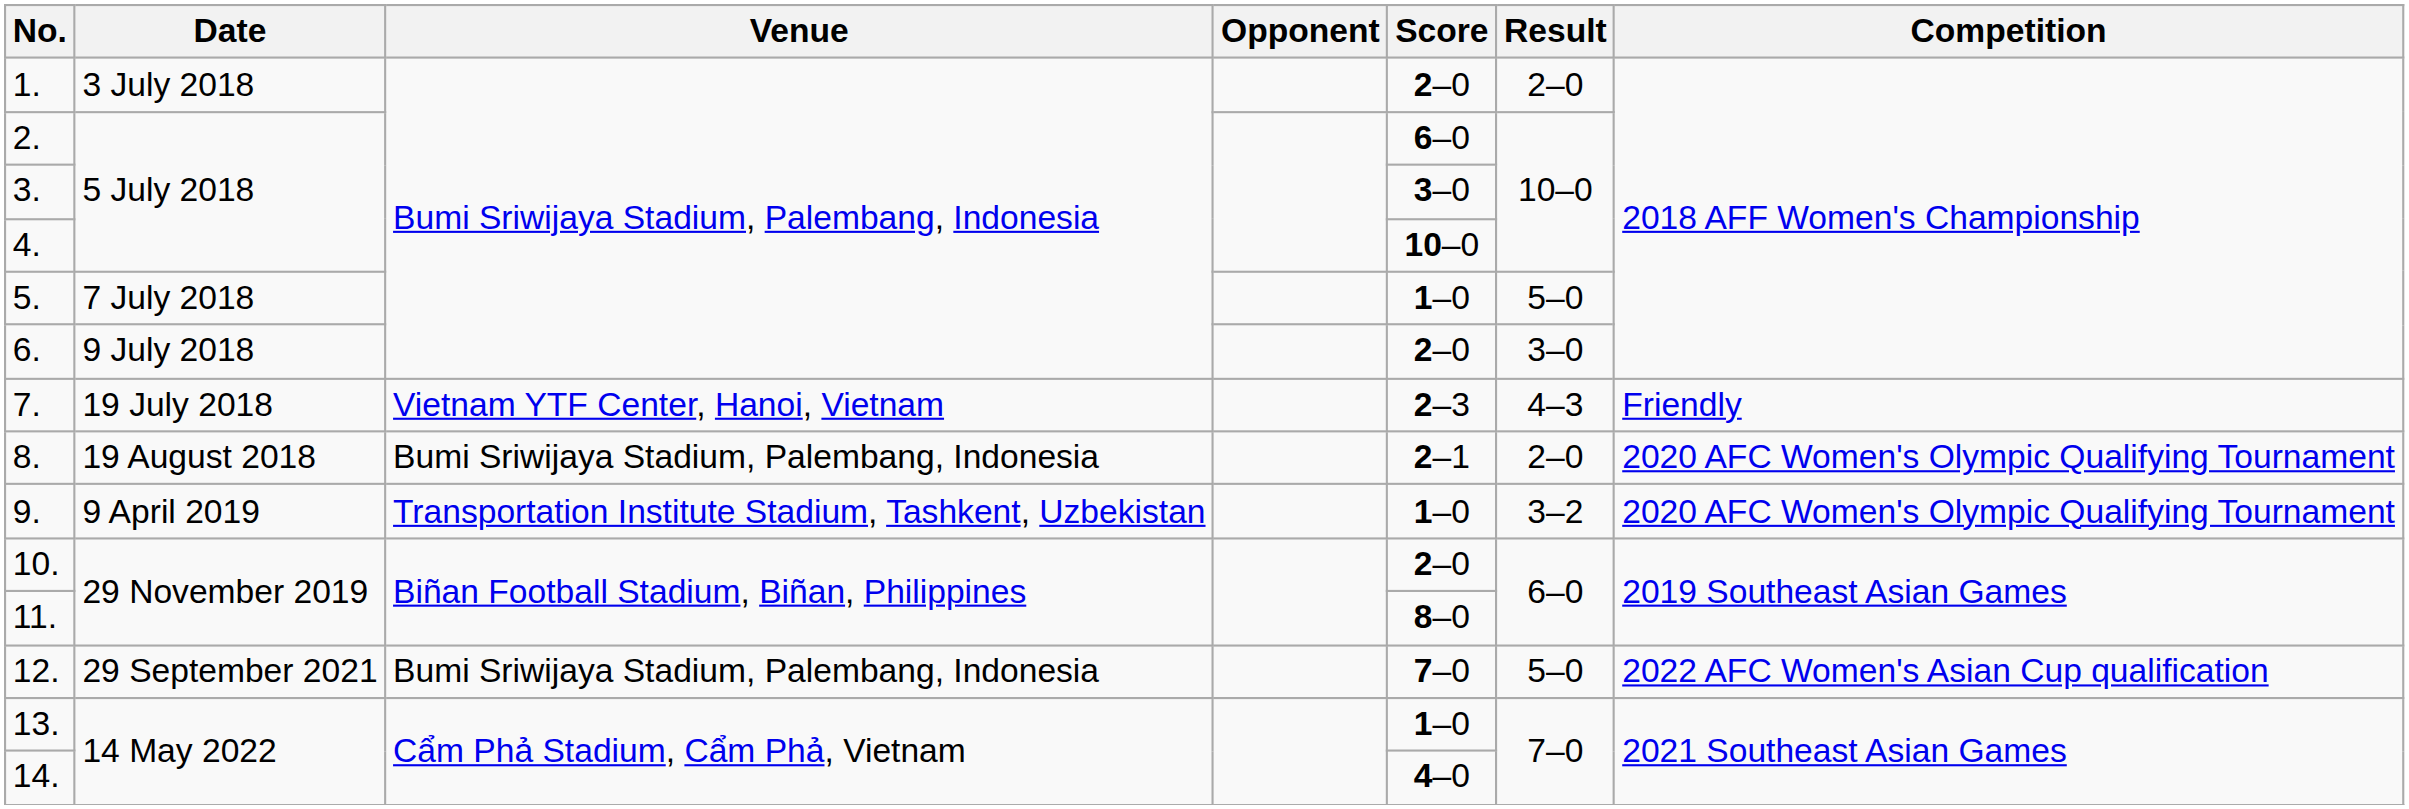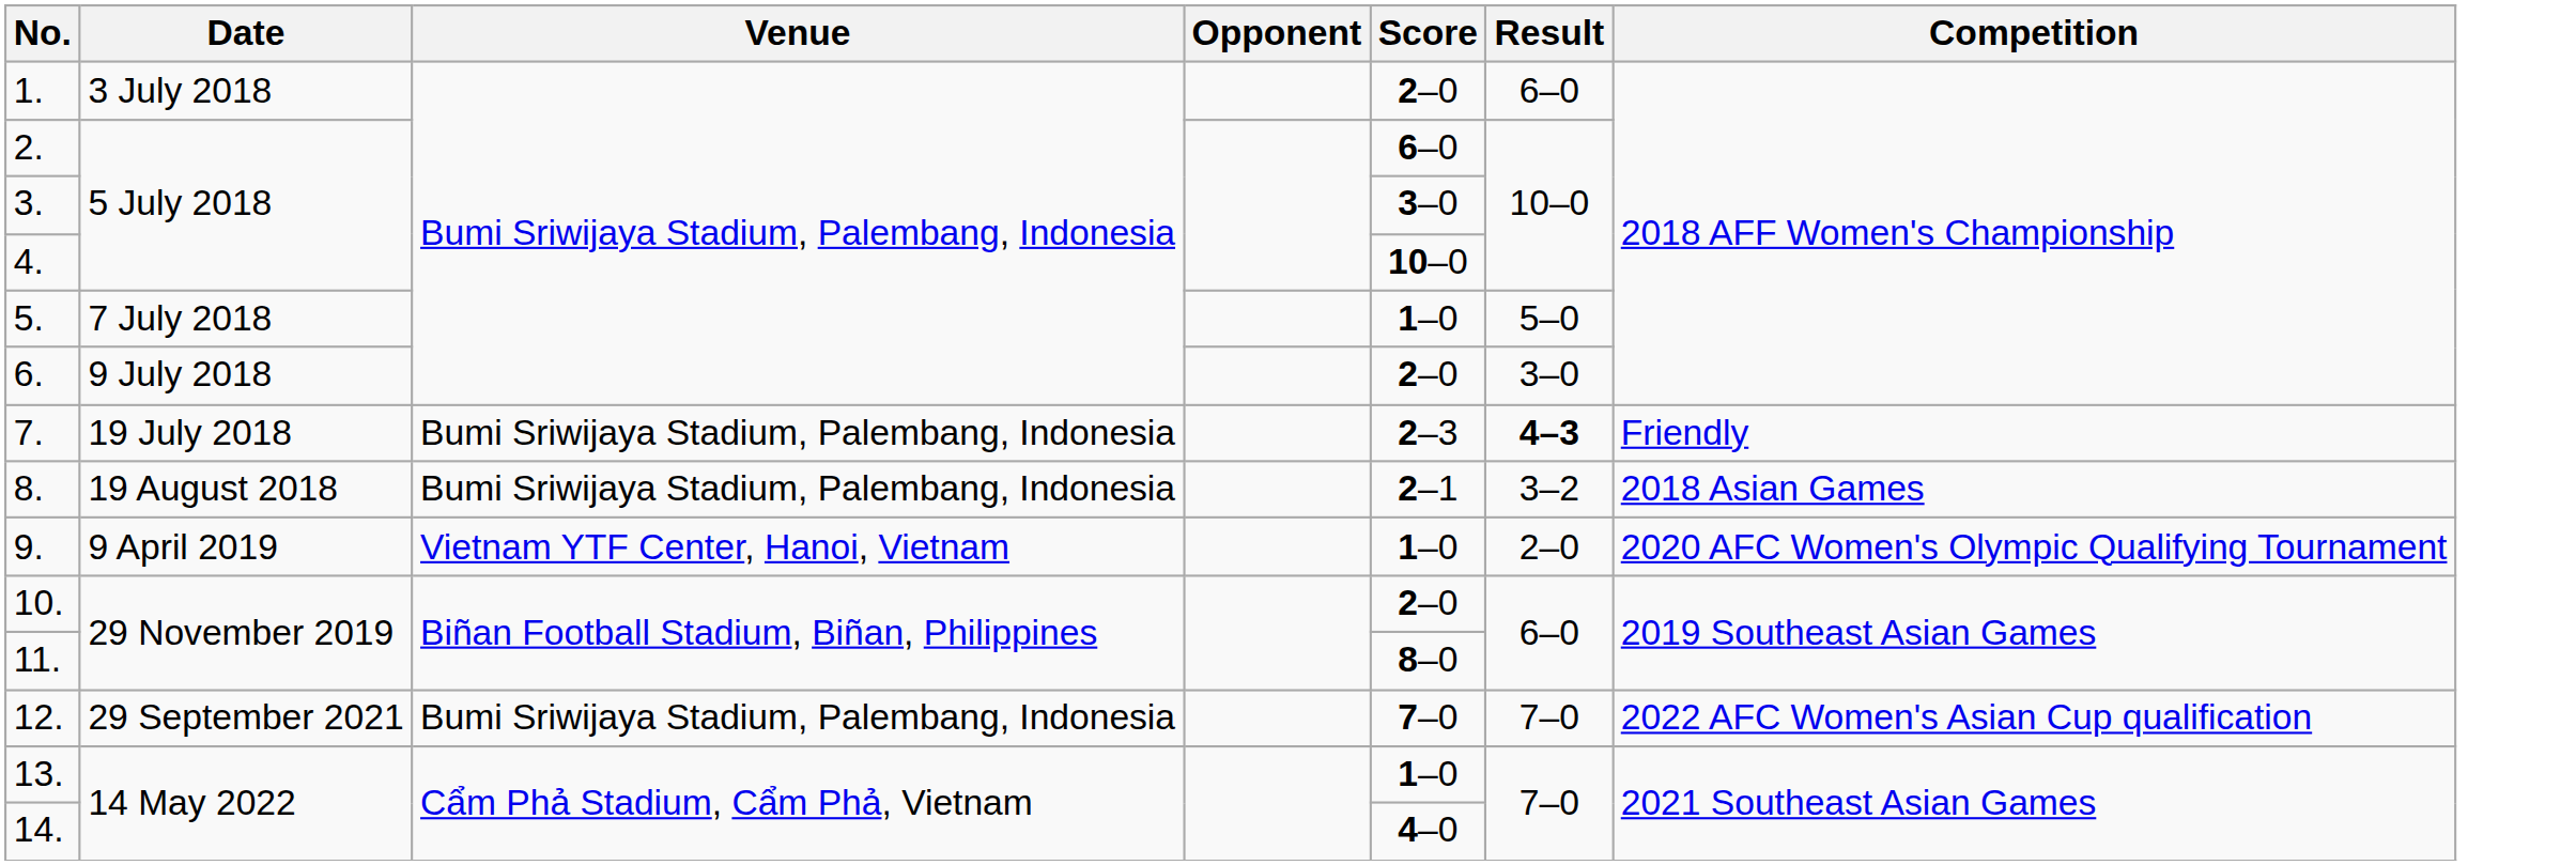1. | Result: 2–0 -> 6–0
7. | Venue: Vietnam YTF Center, Hanoi, Vietnam -> Bumi Sriwijaya Stadium, Palembang, Indonesia
7. | Result: normal -> bold
8. | Result: 2–0 -> 3–2
8. | Competition: 2020 AFC Women's Olympic Qualifying Tournament -> 2018 Asian Games
9. | Venue: Transportation Institute Stadium, Tashkent, Uzbekistan -> Vietnam YTF Center, Hanoi, Vietnam
9. | Result: 3–2 -> 2–0
12. | Result: 5–0 -> 7–0
